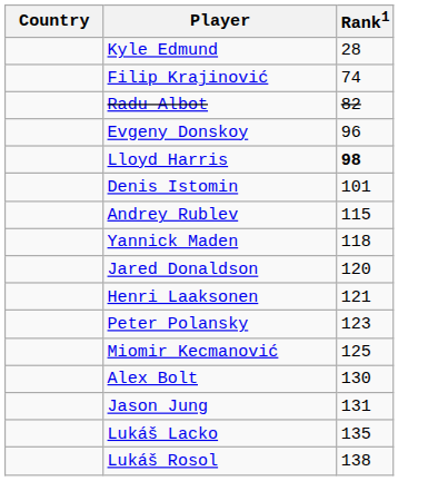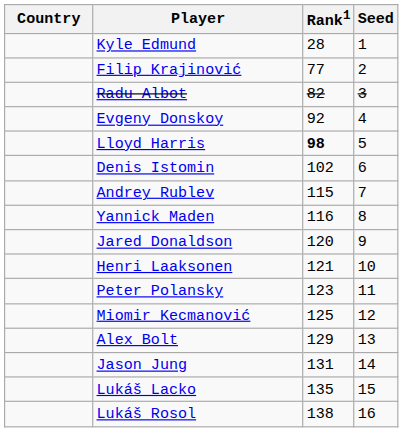+ column: Seed | 1 | 2 | 3 | 4 | 5 | 6 | 7 | 8 | 9 | 10 | 11 | 12 | 13 | 14 | 15 | 16
Filip Krajinović | Rank1: 74 -> 77
Evgeny Donskoy | Rank1: 96 -> 92
Denis Istomin | Rank1: 101 -> 102
Yannick Maden | Rank1: 118 -> 116
Alex Bolt | Rank1: 130 -> 129
